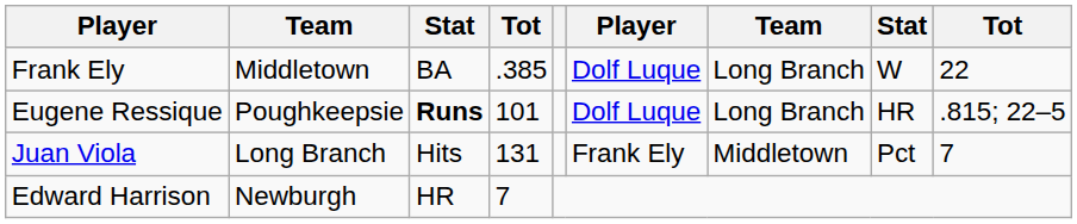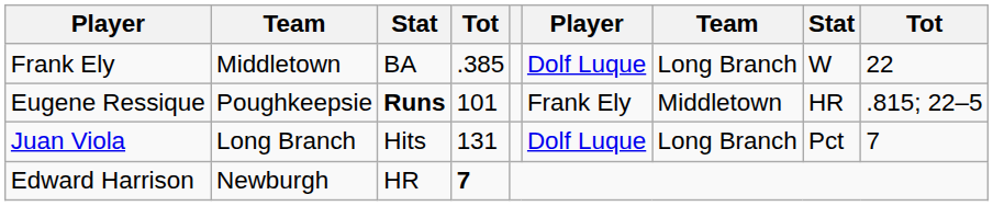Eugene Ressique | column 6: Dolf Luque -> Frank Ely
Eugene Ressique | column 7: Long Branch -> Middletown
Juan Viola | column 6: Frank Ely -> Dolf Luque
Juan Viola | column 7: Middletown -> Long Branch
Edward Harrison | column 4: normal -> bold
